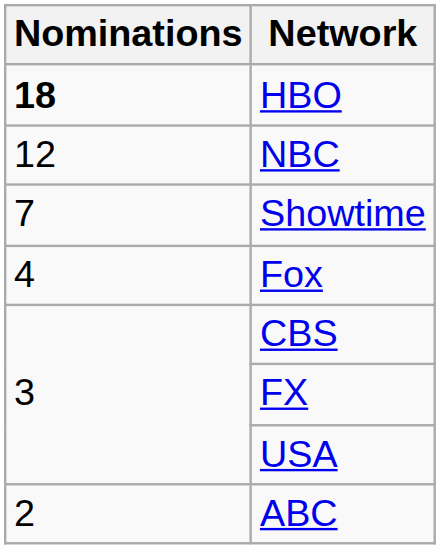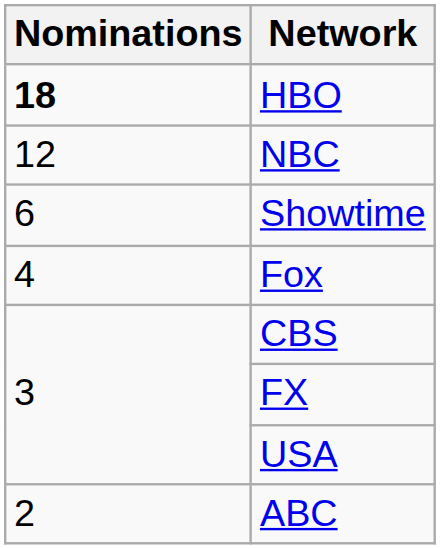Showtime | Nominations: 7 -> 6
